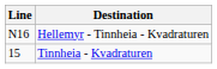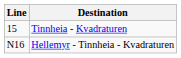rows swapped: Tinnheia - Kvadraturen <-> Hellemyr - Tinnheia - Kvadraturen
